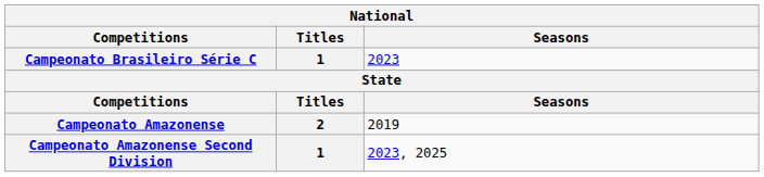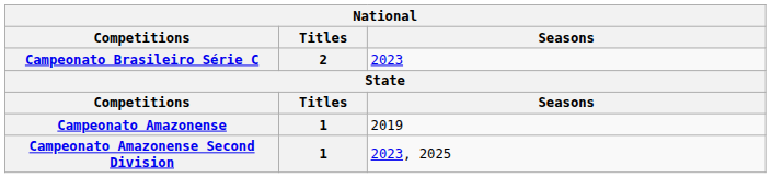Campeonato Brasileiro Série C | Titles: 1 -> 2
Campeonato Amazonense | Titles: 2 -> 1
